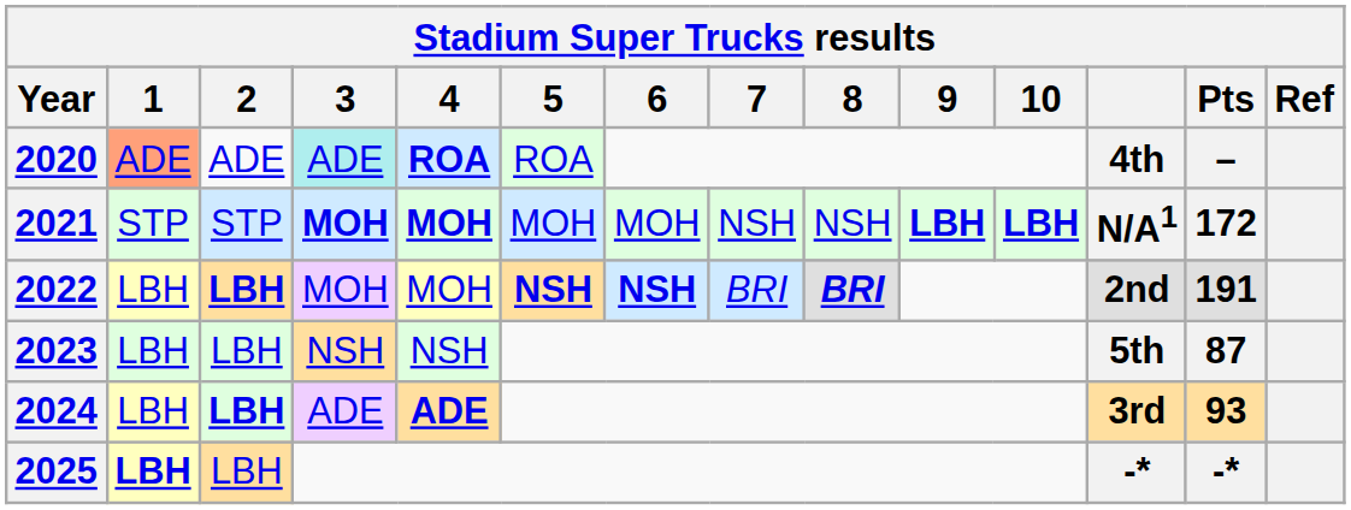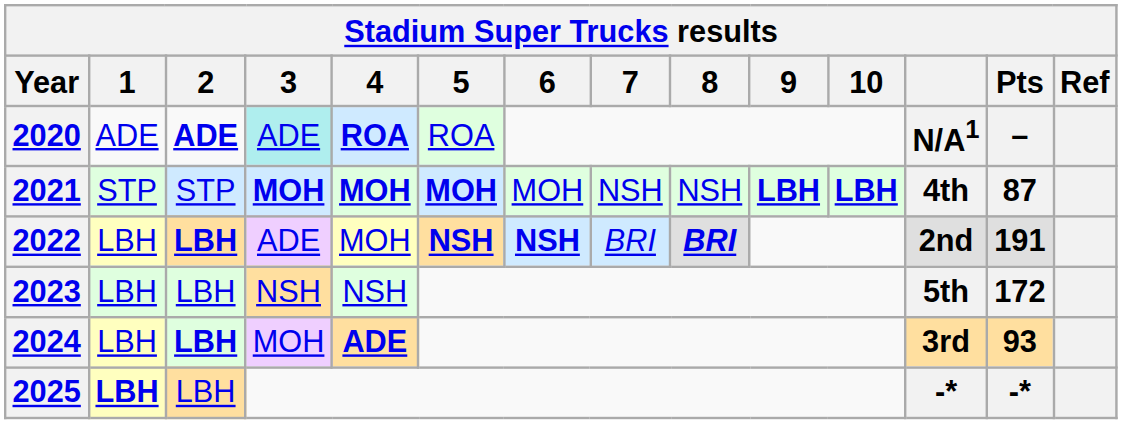2020 | 1: lightsalmon background -> no background
2020 | 2: normal -> bold
2020 | column 12: 4th -> N/A1
2021 | 5: normal -> bold
2021 | column 12: N/A1 -> 4th
2021 | Pts: 172 -> 87
2022 | 3: MOH -> ADE
2023 | Pts: 87 -> 172
2024 | 3: ADE -> MOH
